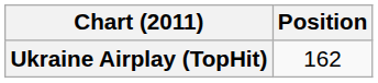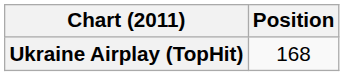Ukraine Airplay (TopHit) | Position: 162 -> 168
